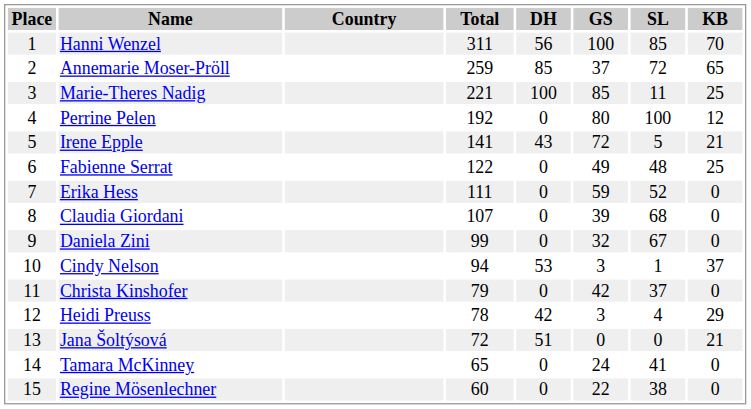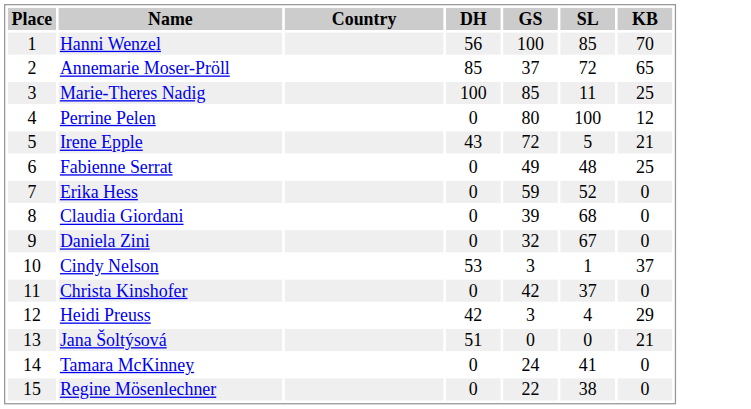- column: Total | 311 | 259 | 221 | 192 | 141 | 122 | 111 | 107 | 99 | 94 | 79 | 78 | 72 | 65 | 60
